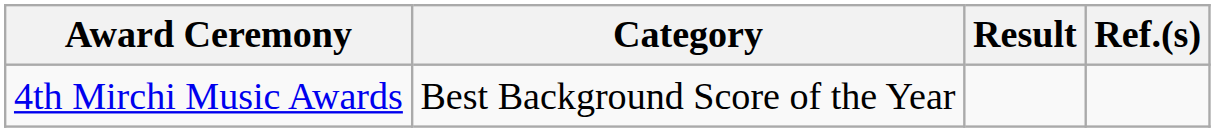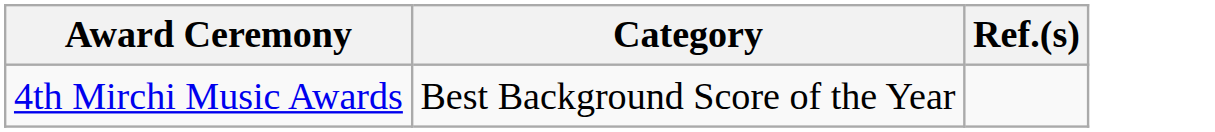- column: Result
